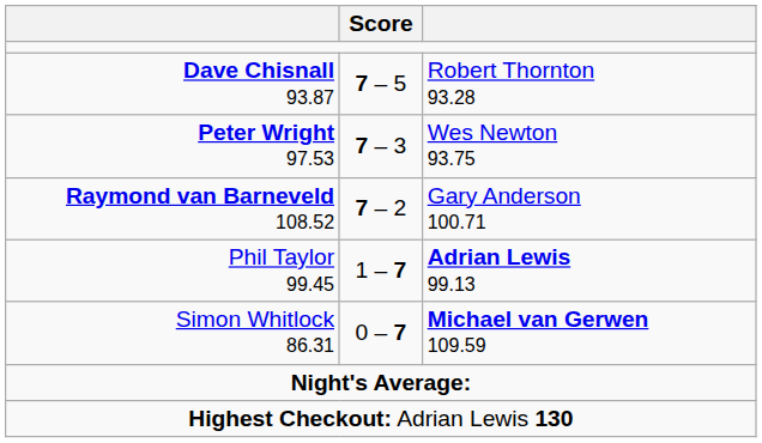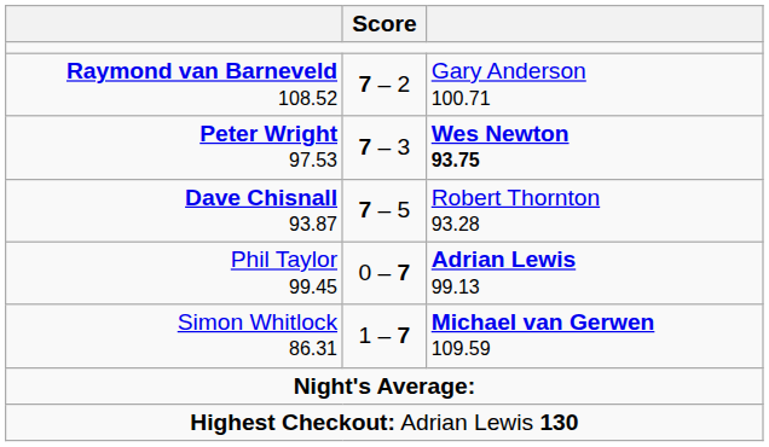rows swapped: Dave Chisnall 93.87 <-> Raymond van Barneveld 108.52
Peter Wright 97.53 | column 3: normal -> bold
Phil Taylor 99.45 | Score: 1 – 7 -> 0 – 7
Simon Whitlock 86.31 | Score: 0 – 7 -> 1 – 7
